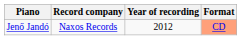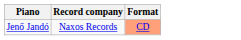- column: Year of recording | 2012
